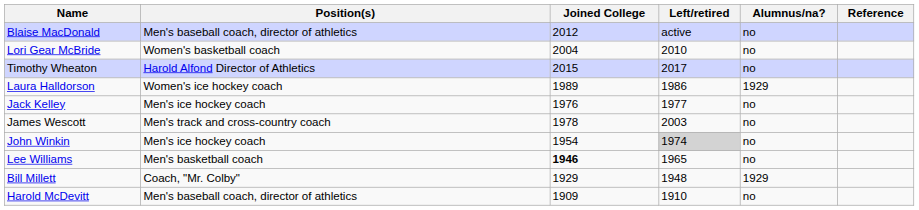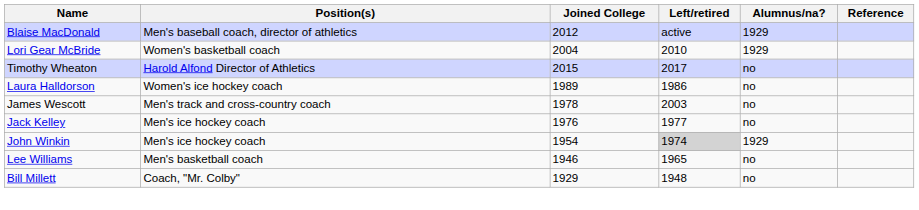Blaise MacDonald | Alumnus/na?: no -> 1929
Lori Gear McBride | Alumnus/na?: no -> 1929
Laura Halldorson | Alumnus/na?: 1929 -> no
rows swapped: James Wescott <-> Jack Kelley
John Winkin | Alumnus/na?: no -> 1929
Lee Williams | Joined College: bold -> normal
Bill Millett | Alumnus/na?: 1929 -> no
- row: Harold McDevitt | Men's baseball coach, director of athletics | 1909 | 1910 | no
